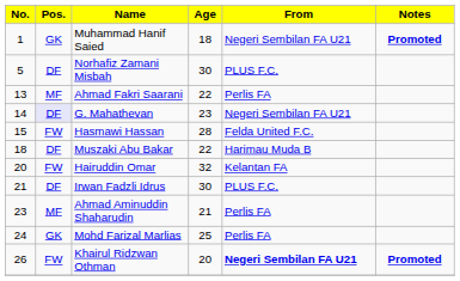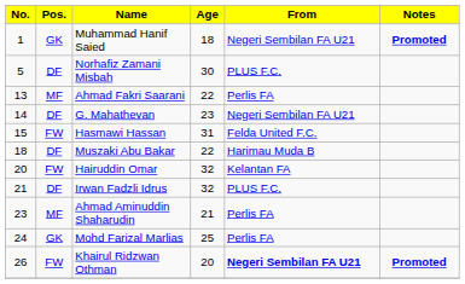G. Mahathevan | Pos.: lavender background -> no background
Hasmawi Hassan | Age: 28 -> 31
Irwan Fadzli Idrus | Age: 30 -> 32
